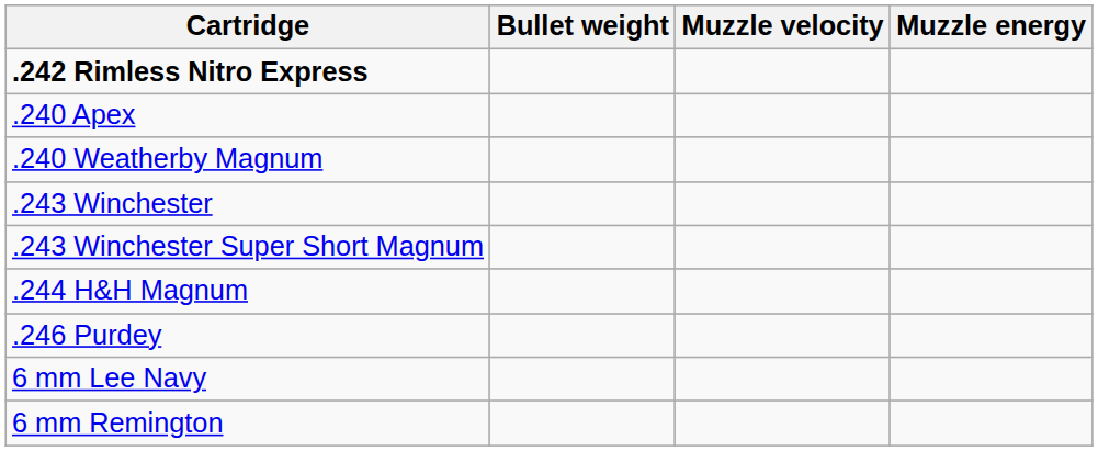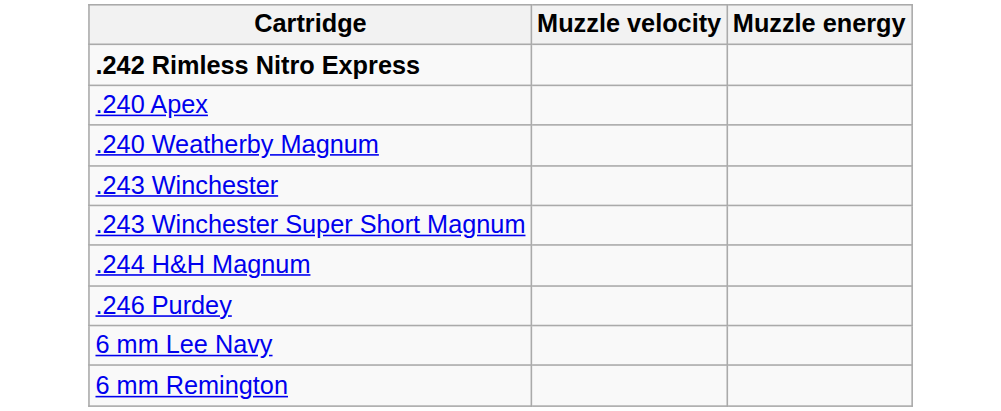- column: Bullet weight
